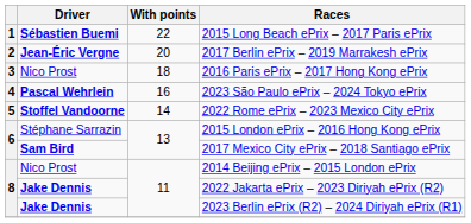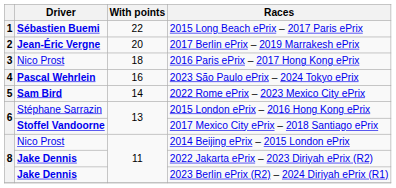2022 Rome ePrix – 2023 Mexico City ePrix | Driver: Stoffel Vandoorne -> Sam Bird
2017 Mexico City ePrix – 2018 Santiago ePrix | Driver: Sam Bird -> Stoffel Vandoorne
